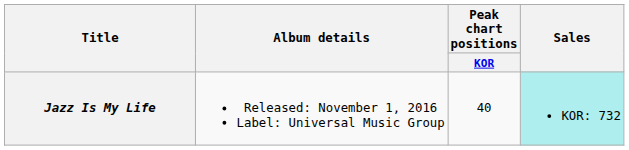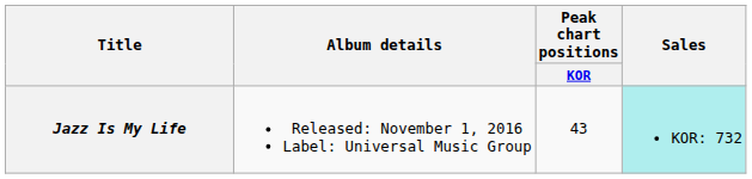Jazz Is My Life | Peak chart positions / KOR: 40 -> 43
